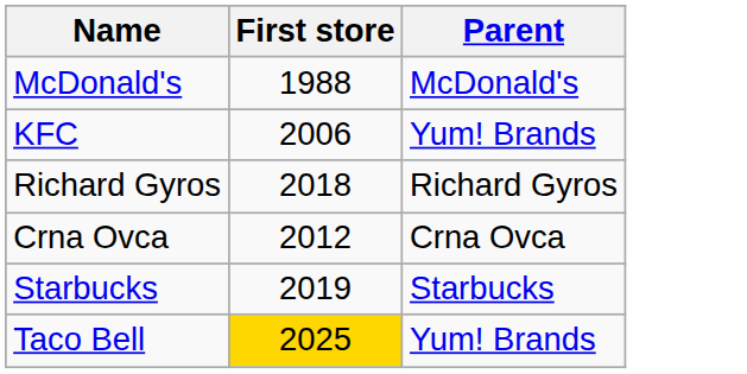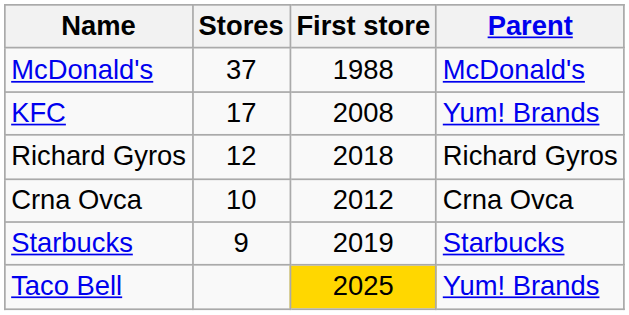+ column: Stores | 37 | 17 | 12 | 10 | 9
KFC | First store: 2006 -> 2008
